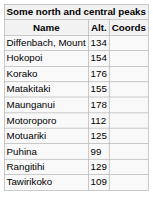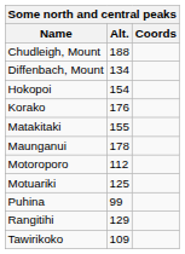+ row: Chudleigh, Mount | 188
